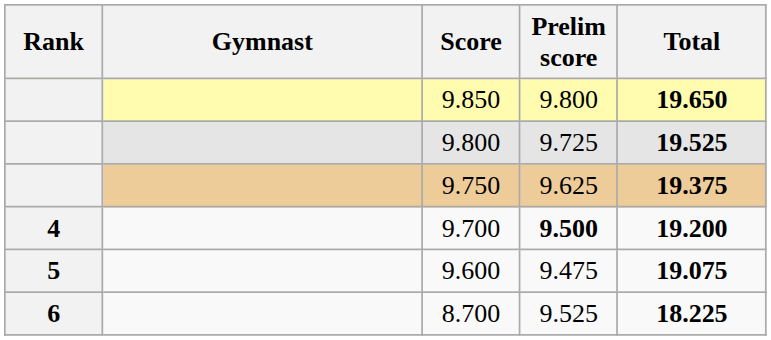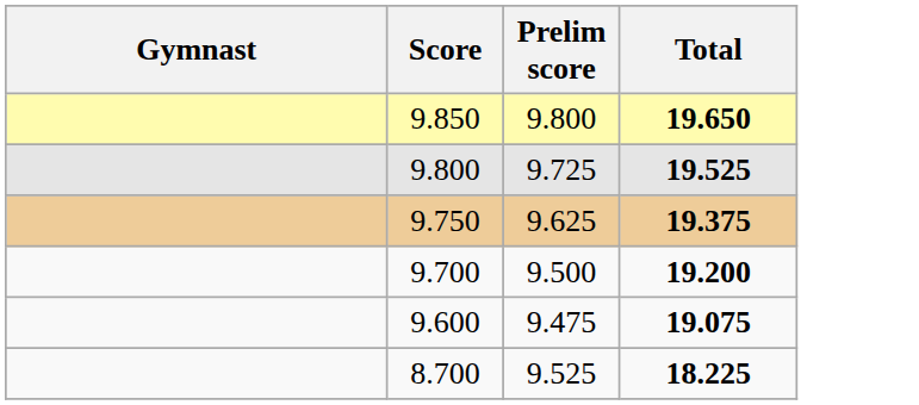- column: Rank | 4 | 5 | 6
9.700 | Prelim score: bold -> normal
